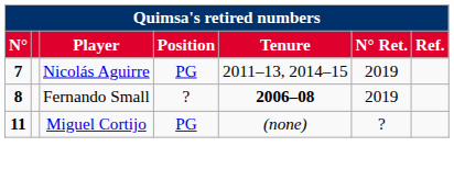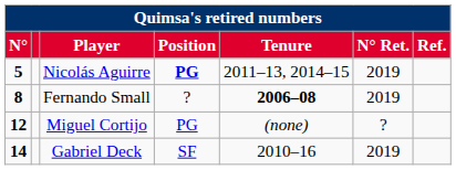Nicolás Aguirre | N°: 7 -> 5
Nicolás Aguirre | Position: normal -> bold
Miguel Cortijo | N°: 11 -> 12
+ row: 14 | Gabriel Deck | SF | 2010–16 | 2019
